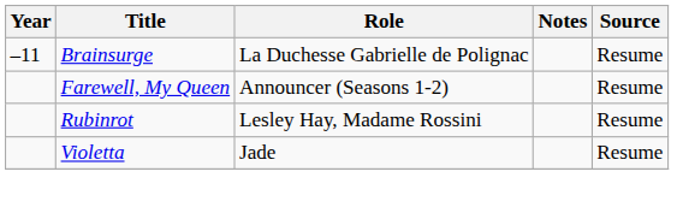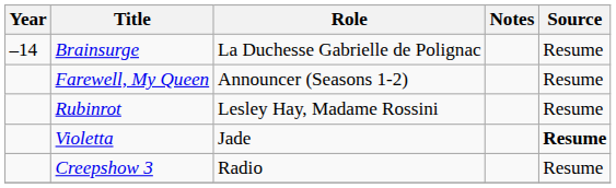Brainsurge | Year: –11 -> –14
Violetta | Source: normal -> bold
+ row: Creepshow 3 | Radio | Resume
